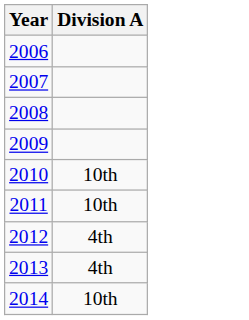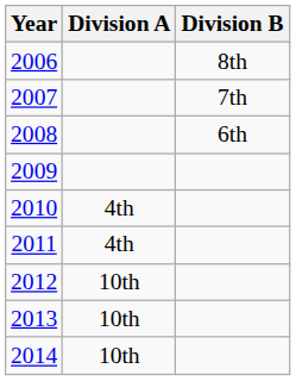+ column: Division B | 8th | 7th | 6th
2010 | Division A: 10th -> 4th
2011 | Division A: 10th -> 4th
2012 | Division A: 4th -> 10th
2013 | Division A: 4th -> 10th
